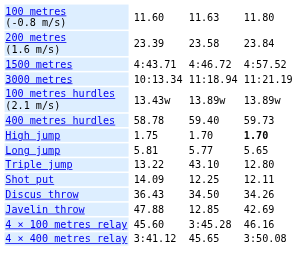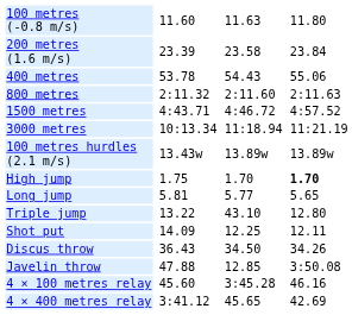+ row: 400 metres | 53.78 | 54.43 | 55.06
+ row: 800 metres | 2:11.32 | 2:11.60 | 2:11.63
- row: 400 metres hurdles | 58.78 | 59.40 | 59.73
Javelin throw | column 7: 42.69 -> 3:50.08
4 × 400 metres relay | column 7: 3:50.08 -> 42.69
